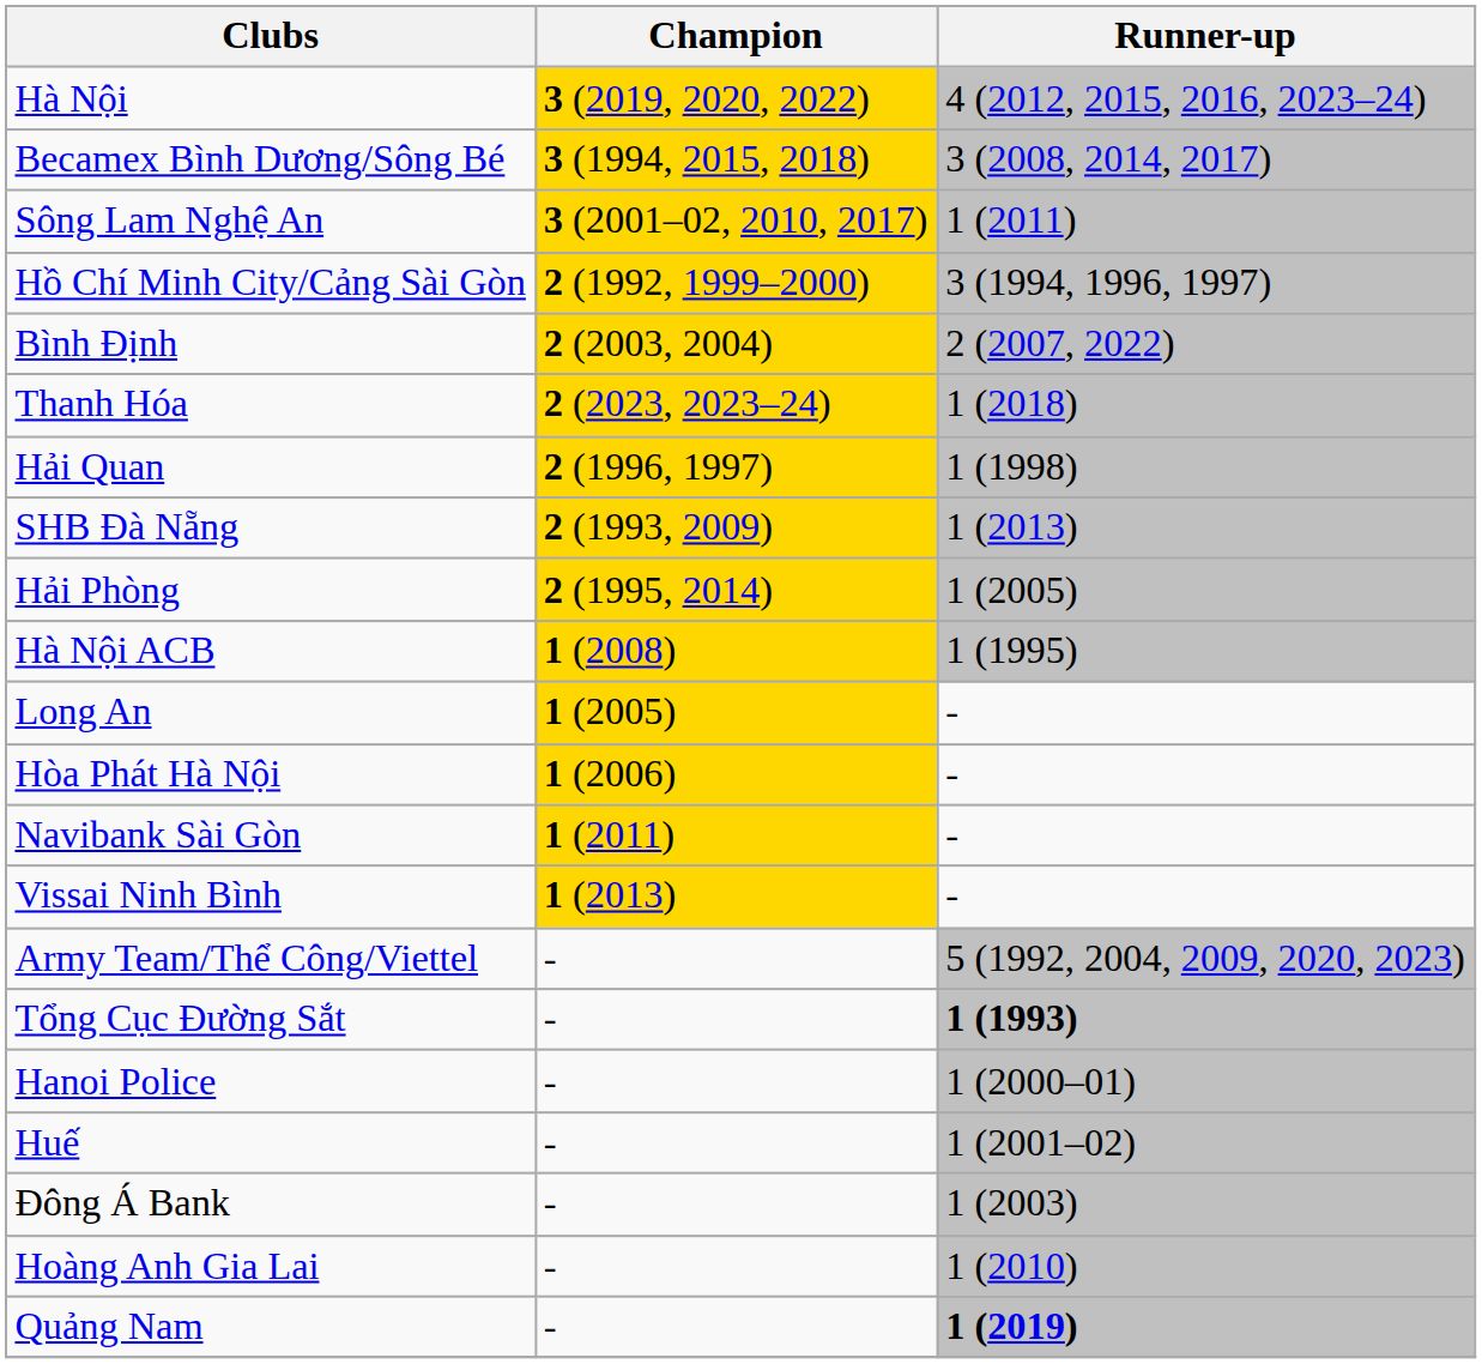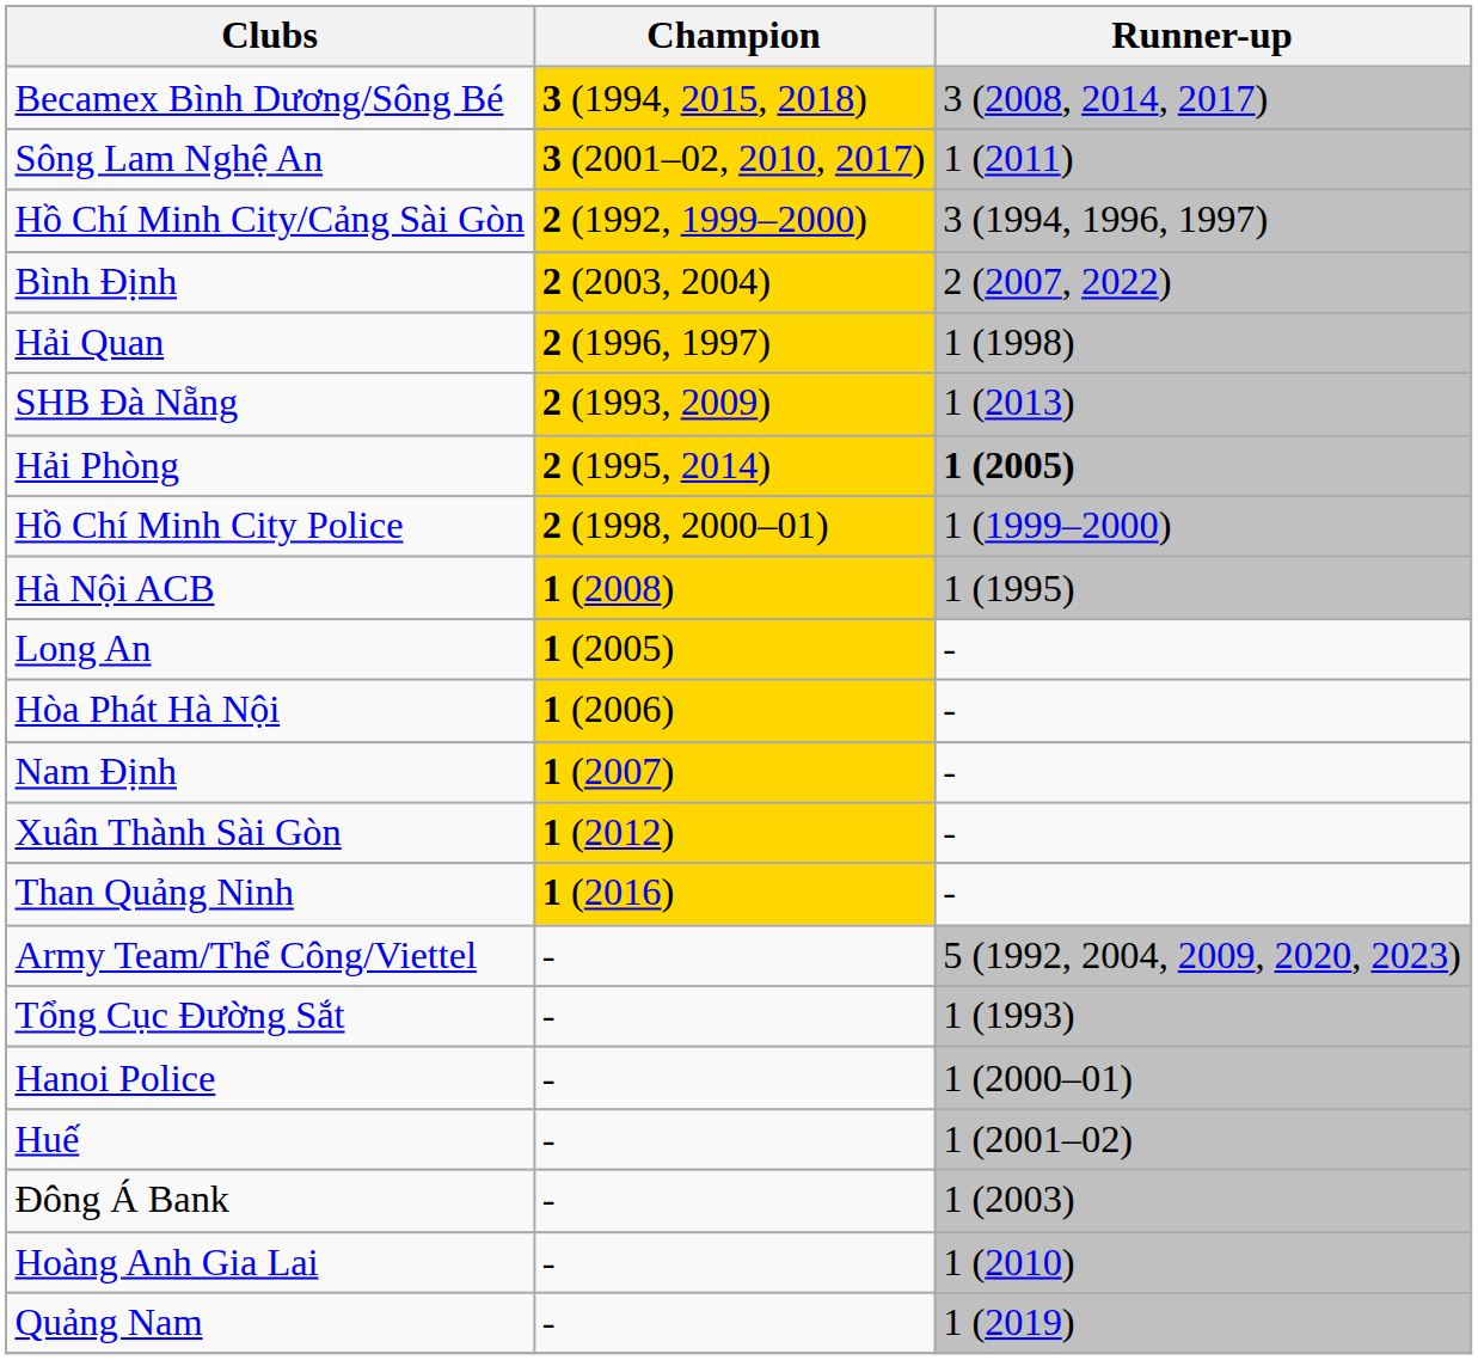- row: Hà Nội | 3 (2019, 2020, 2022) | 4 (2012, 2015, 2016, 2023–24)
- row: Thanh Hóa | 2 (2023, 2023–24) | 1 (2018)
Hải Phòng | Runner-up: normal -> bold
+ row: Hồ Chí Minh City Police | 2 (1998, 2000–01) | 1 (1999–2000)
+ row: Nam Định | 1 (2007) | -
- row: Navibank Sài Gòn | 1 (2011) | -
+ row: Xuân Thành Sài Gòn | 1 (2012) | -
- row: Vissai Ninh Bình | 1 (2013) | -
+ row: Than Quảng Ninh | 1 (2016) | -
Tổng Cục Đường Sắt | Runner-up: bold -> normal
Quảng Nam | Runner-up: bold -> normal
